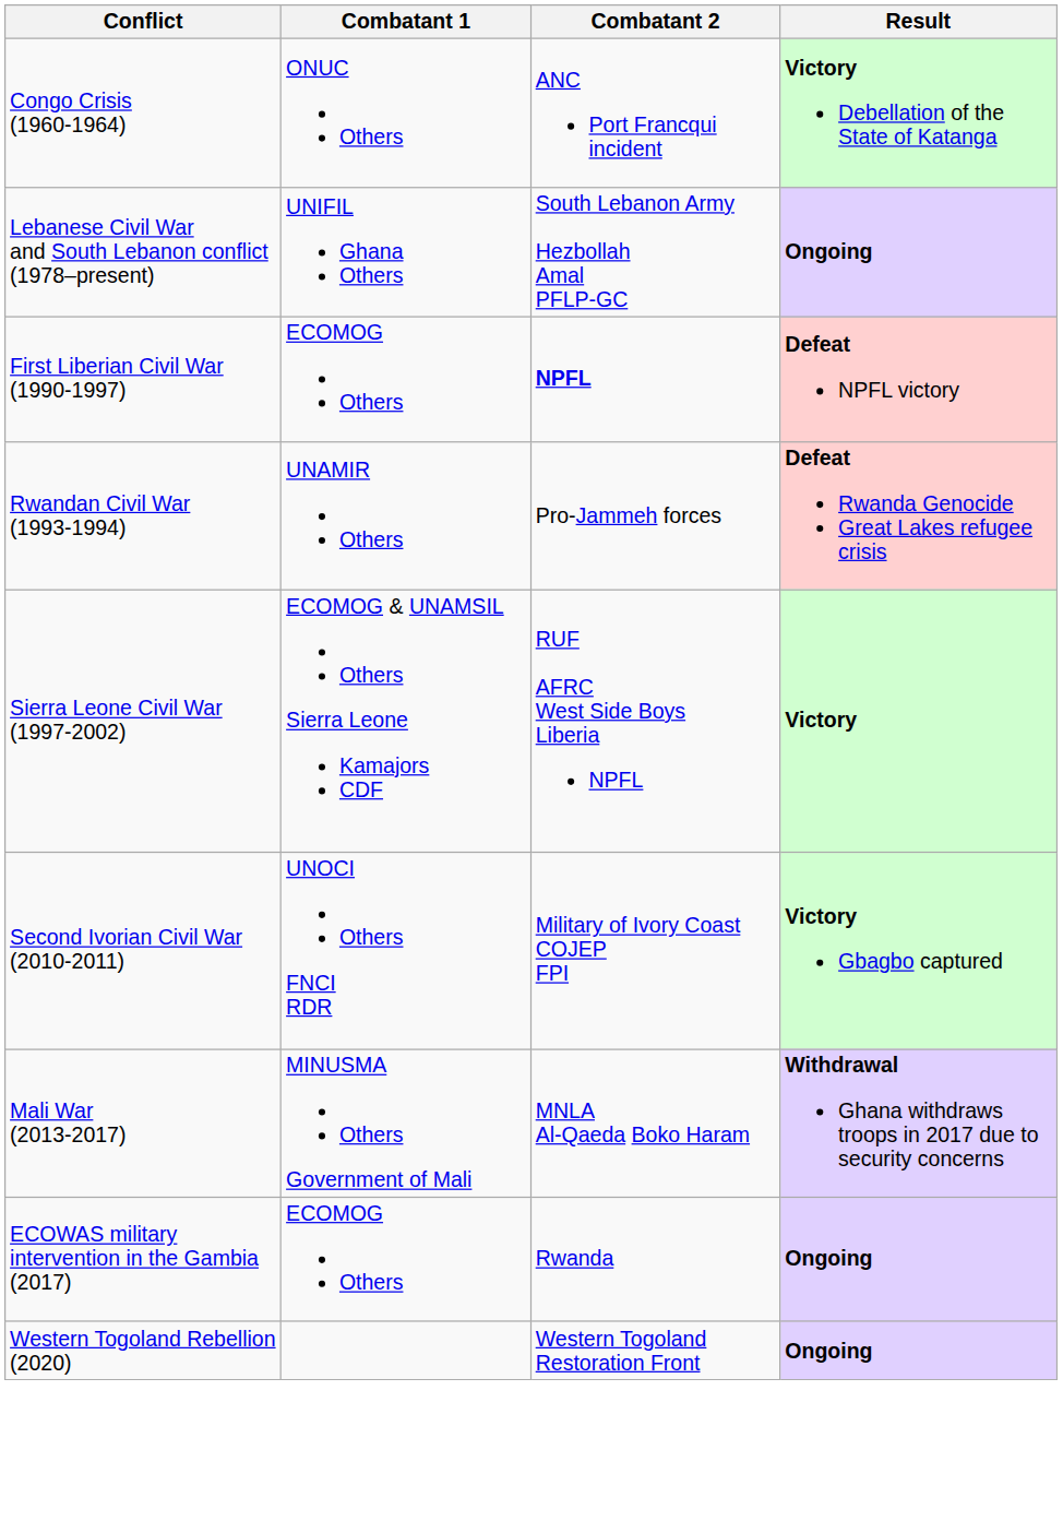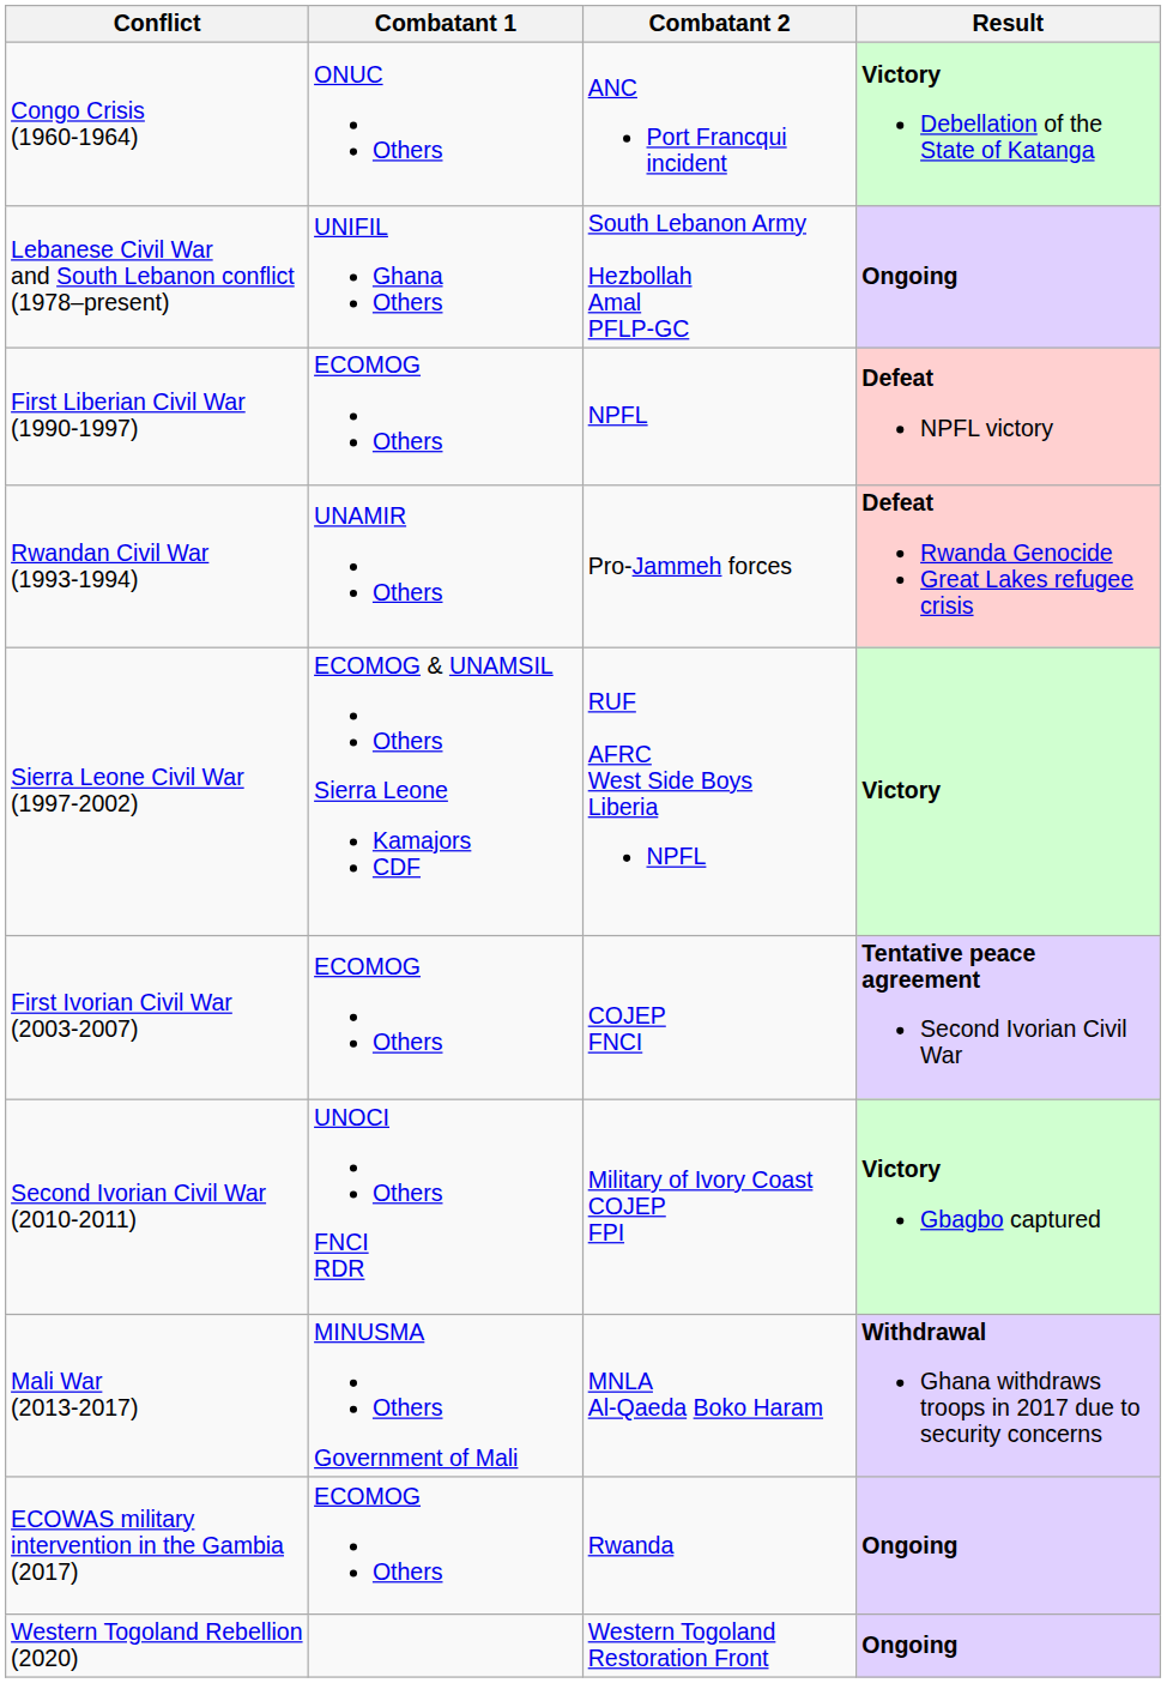First Liberian Civil War (1990-1997) | Combatant 2: bold -> normal
+ row: First Ivorian Civil War (2003-2007) | ECOMOG Others | COJEP FNCI | Tentative peace agreement Second Ivorian Civil War
